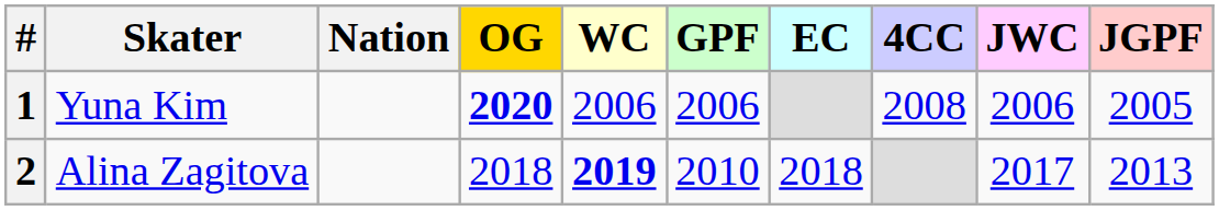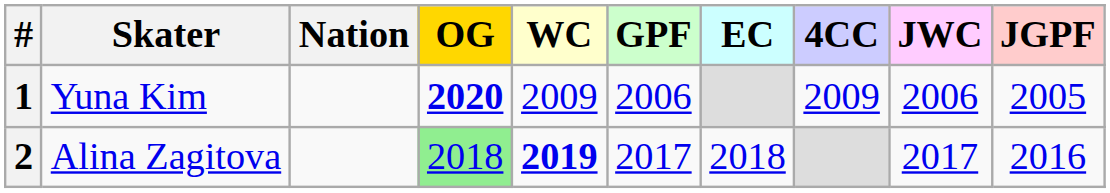1 | WC: 2006 -> 2009
1 | 4CC: 2008 -> 2009
2 | OG: no background -> lightgreen background
2 | GPF: 2010 -> 2017
2 | JGPF: 2013 -> 2016
